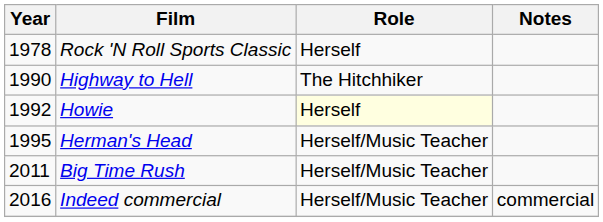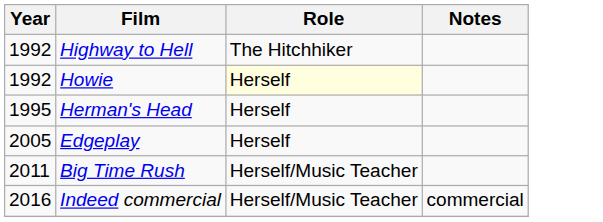- row: 1978 | Rock 'N Roll Sports Classic | Herself
Highway to Hell | Year: 1990 -> 1992
Herman's Head | Role: Herself/Music Teacher -> Herself
+ row: 2005 | Edgeplay | Herself
